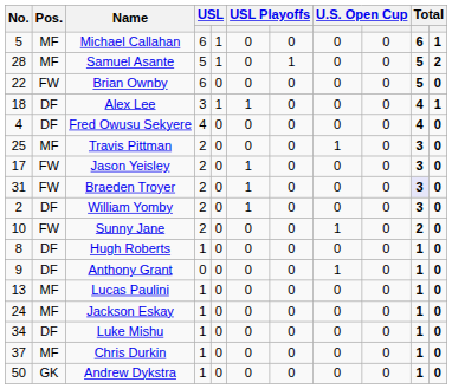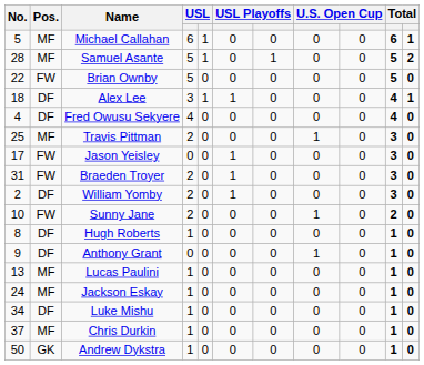Brian Ownby | column 4: 6 -> 5
Jason Yeisley | column 4: 2 -> 0
Braeden Troyer | column 10: lavender background -> no background
